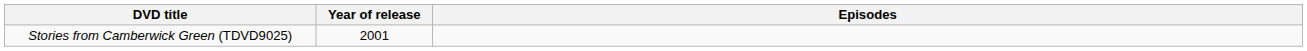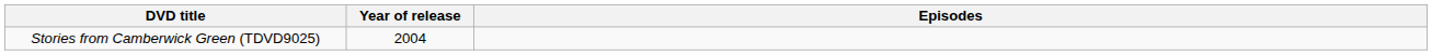Stories from Camberwick Green (TDVD9025) | Year of release: 2001 -> 2004
